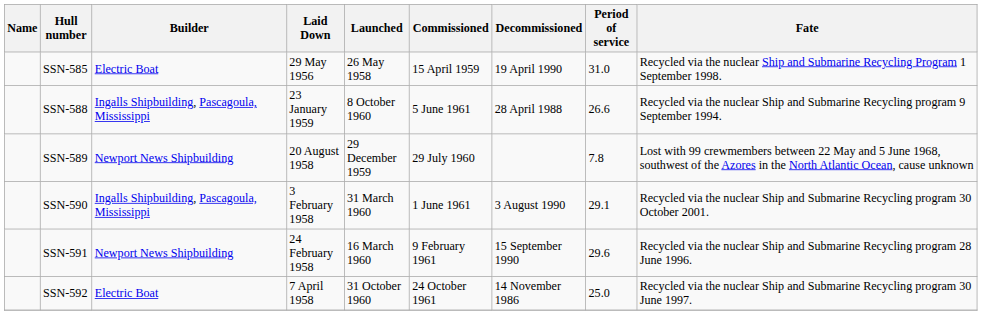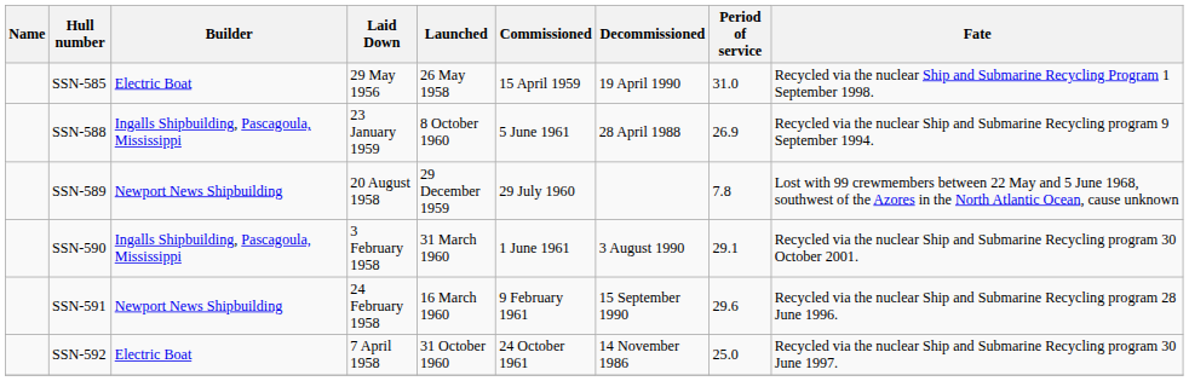SSN-588 | Period of service: 26.6 -> 26.9
